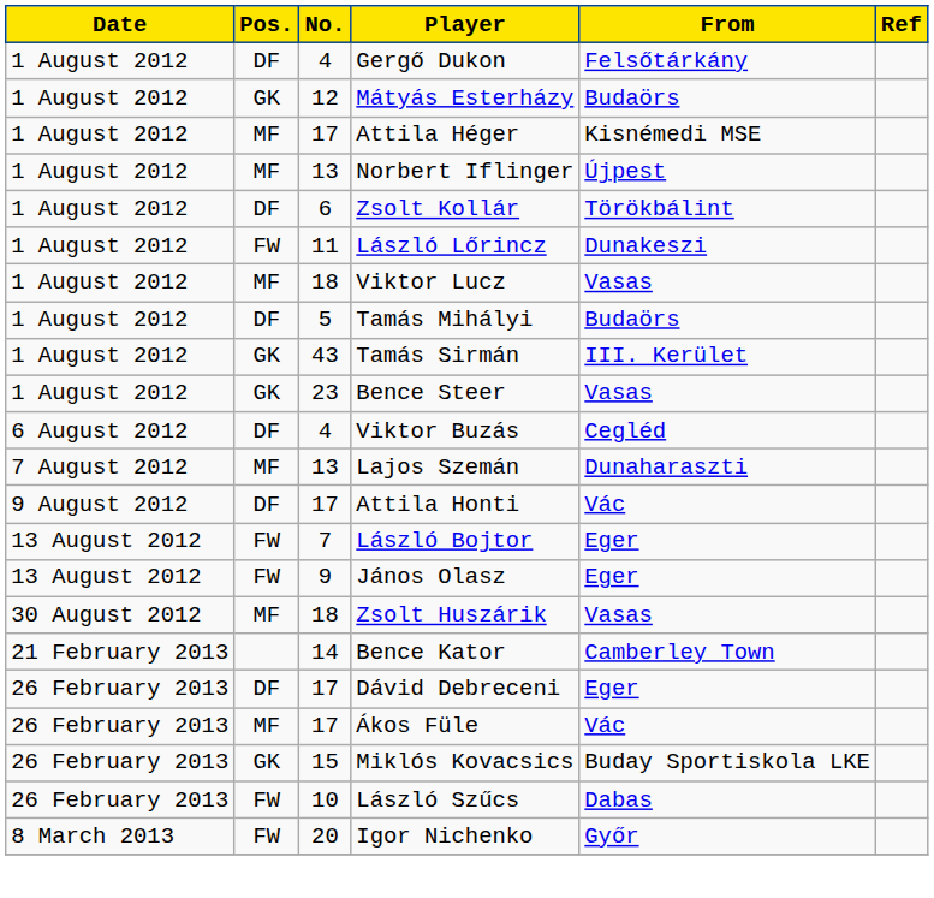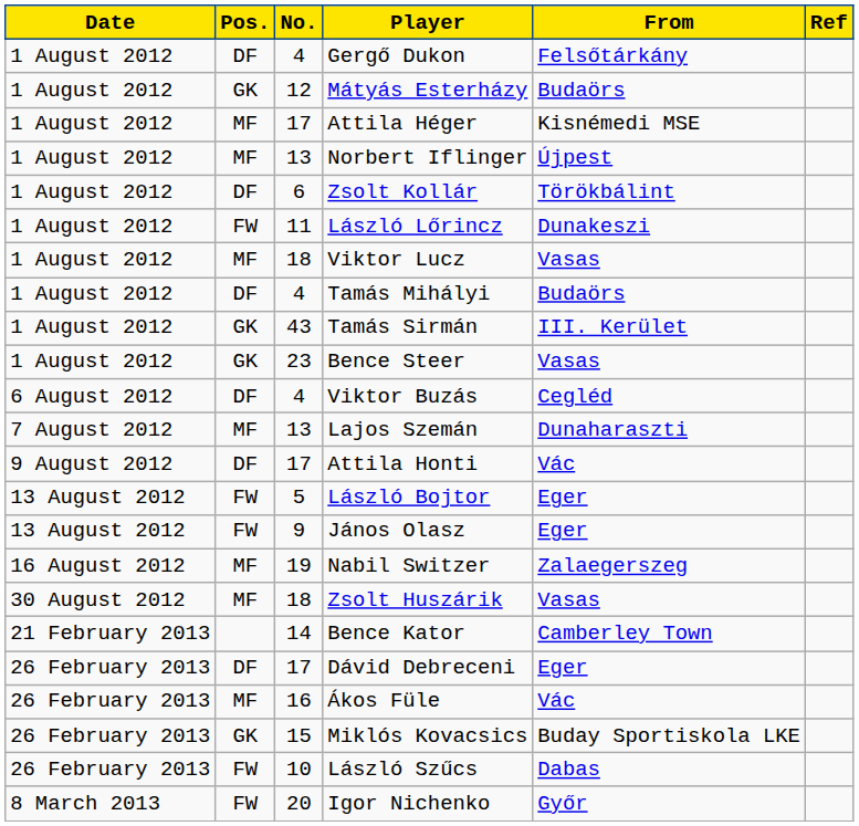Tamás Mihályi | No.: 5 -> 4
László Bojtor | No.: 7 -> 5
+ row: 16 August 2012 | MF | 19 | Nabil Switzer | Zalaegerszeg
Ákos Füle | No.: 17 -> 16
